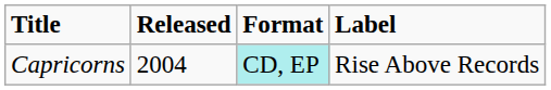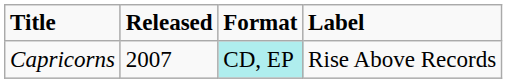Capricorns | Released: 2004 -> 2007
